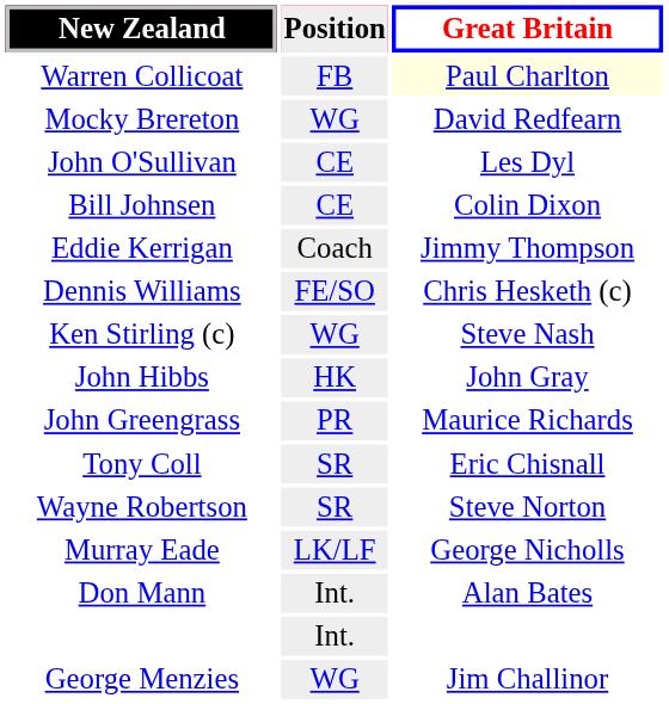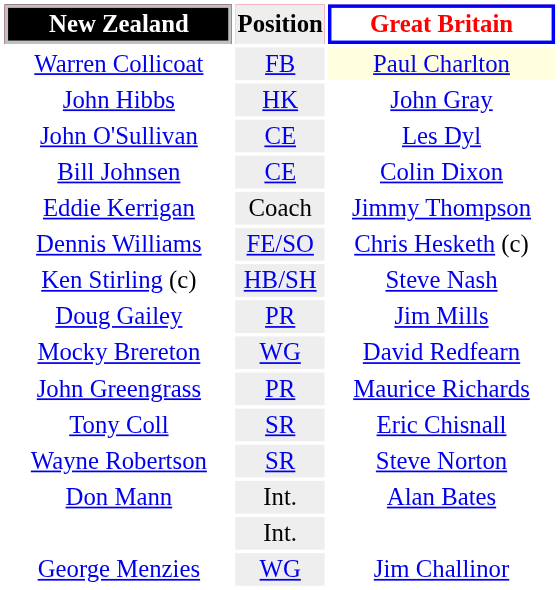rows swapped: Mocky Brereton <-> John Hibbs
Ken Stirling (c) | Position: WG -> HB/SH
+ row: Doug Gailey | PR | Jim Mills
- row: Murray Eade | LK/LF | George Nicholls
